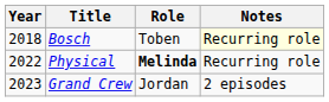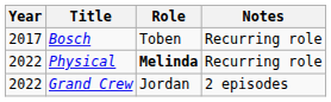Bosch | Year: 2018 -> 2017
Bosch | Notes: lightyellow background -> no background
Grand Crew | Year: 2023 -> 2022
